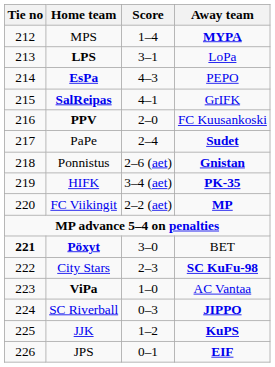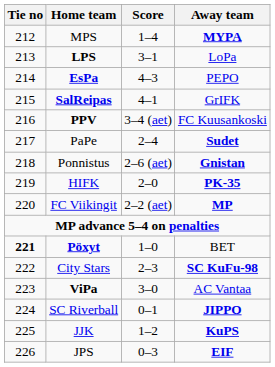PPV | Score: 2–0 -> 3–4 (aet)
HIFK | Score: 3–4 (aet) -> 2–0
Pöxyt | Score: 3–0 -> 1–0
ViPa | Score: 1–0 -> 3–0
SC Riverball | Score: 0–3 -> 0–1
JPS | Score: 0–1 -> 0–3
